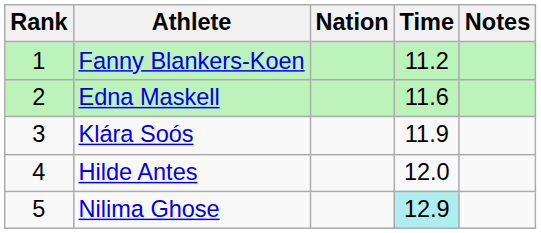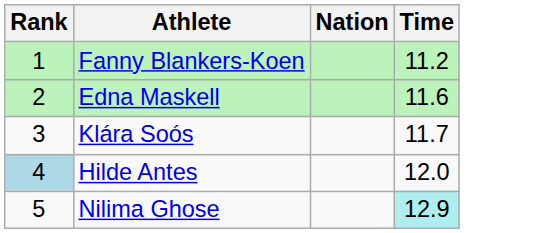- column: Notes
Klára Soós | Time: 11.9 -> 11.7
Hilde Antes | Rank: no background -> lightblue background
